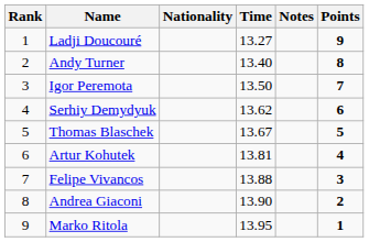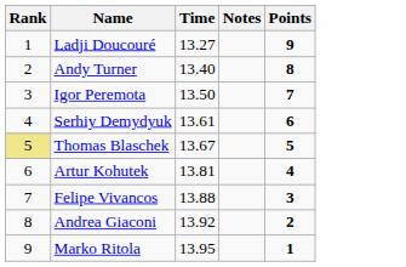- column: Nationality
Serhiy Demydyuk | Time: 13.62 -> 13.61
Thomas Blaschek | Rank: no background -> khaki background
Andrea Giaconi | Time: 13.90 -> 13.92
